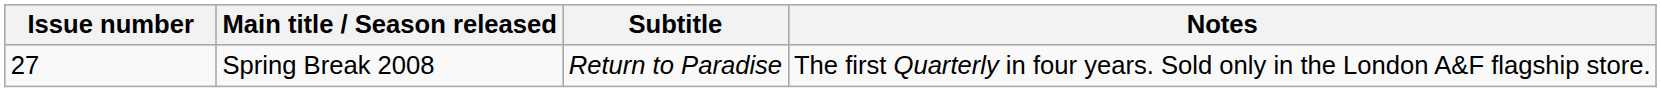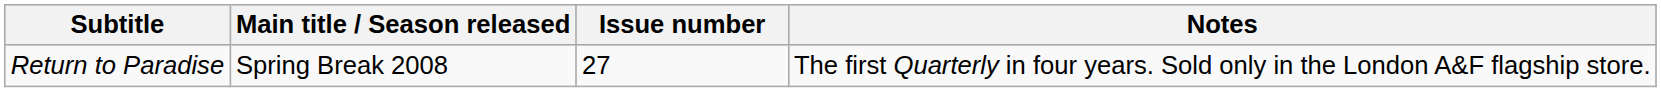columns swapped: Issue number <-> Subtitle
